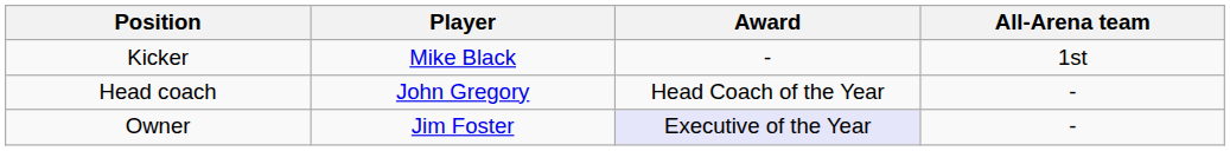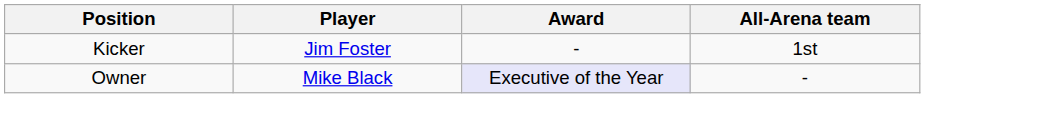Kicker | Player: Mike Black -> Jim Foster
- row: Head coach | John Gregory | Head Coach of the Year | -
Owner | Player: Jim Foster -> Mike Black
